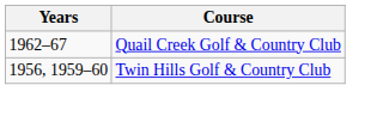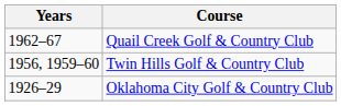+ row: 1926–29 | Oklahoma City Golf & Country Club
